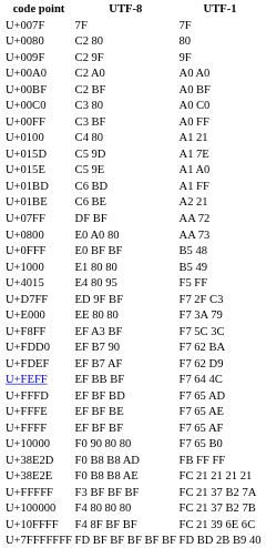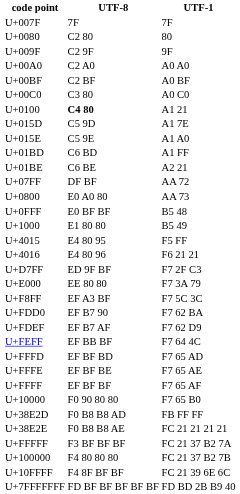- row: U+00FF | C3 BF | A0 FF
U+0100 | UTF-8: normal -> bold
+ row: U+4016 | E4 80 96 | F6 21 21
